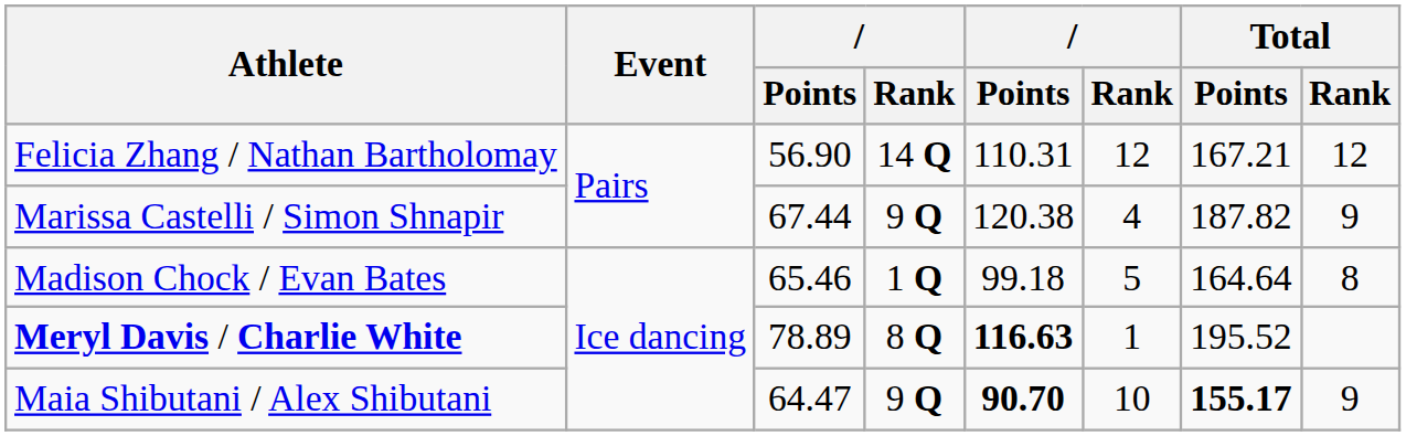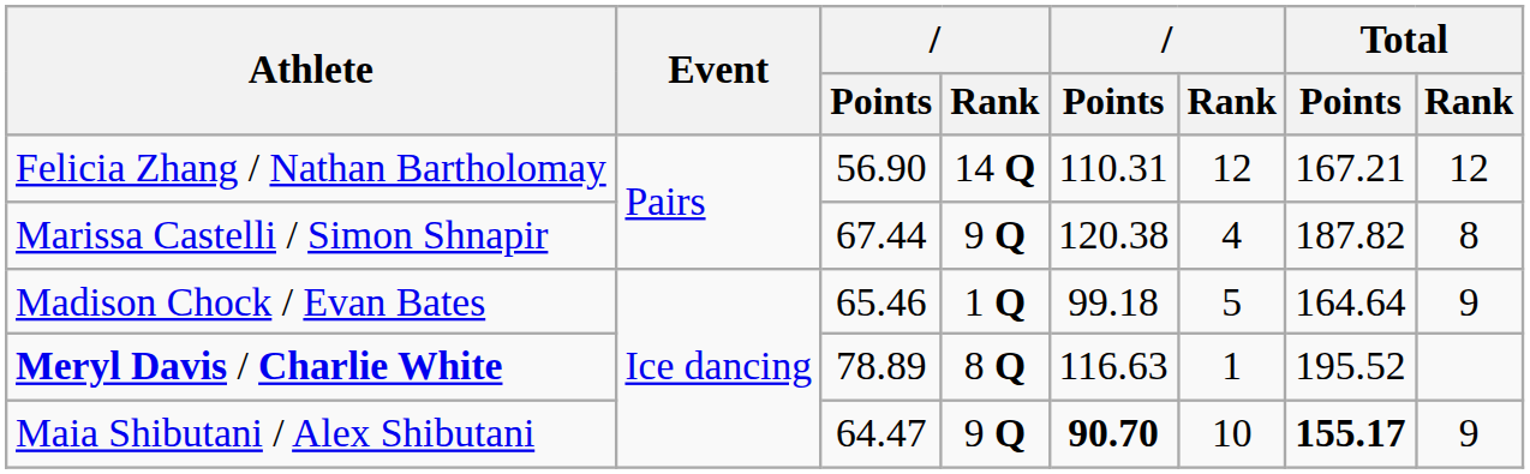Marissa Castelli / Simon Shnapir | Total / Rank: 9 -> 8
Madison Chock / Evan Bates | Total / Rank: 8 -> 9
Meryl Davis / Charlie White | column 5: bold -> normal
